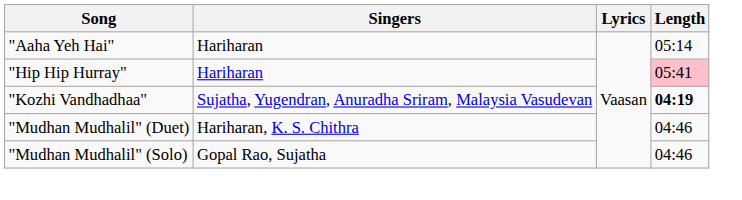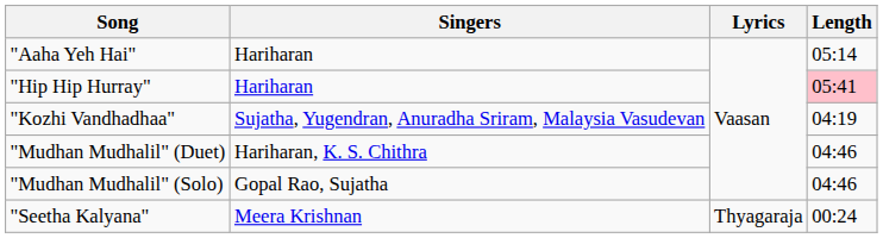"Kozhi Vandhadhaa" | Length: bold -> normal
+ row: "Seetha Kalyana" | Meera Krishnan | Thyagaraja | 00:24
